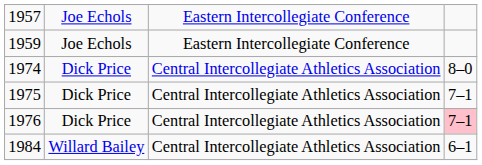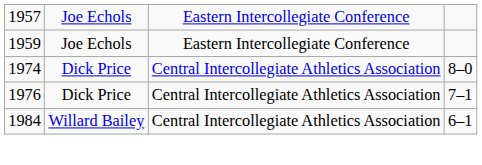- row: 1975 | Dick Price | Central Intercollegiate Athletics Association | 7–1
1976 | column 4: pink background -> no background
